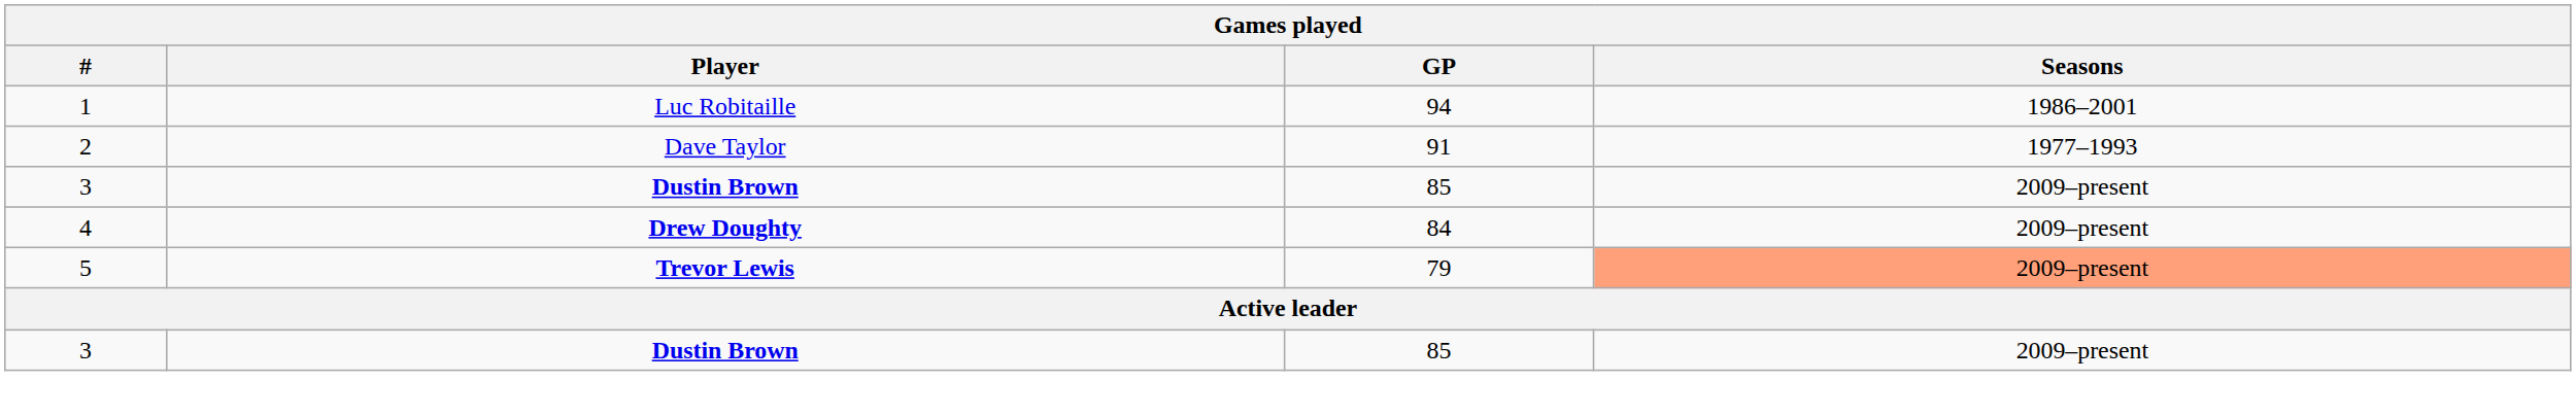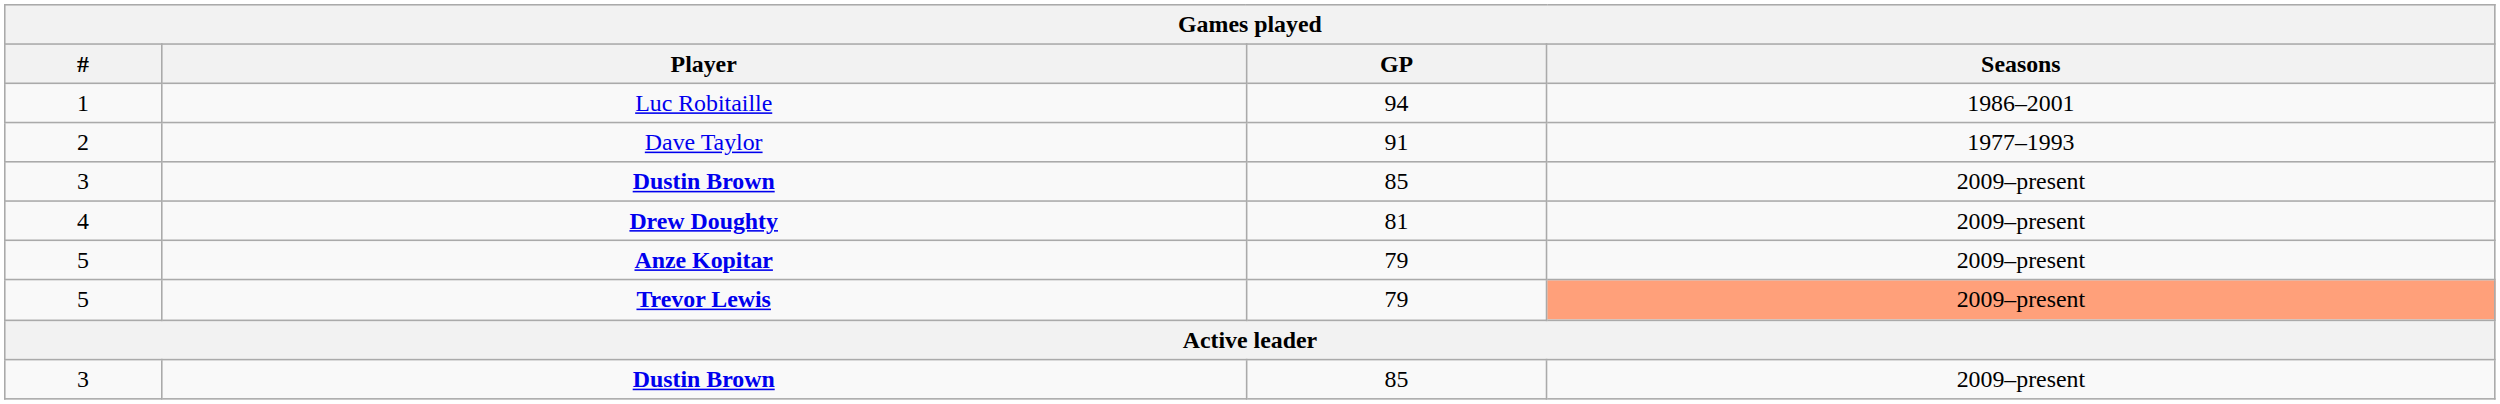Drew Doughty | GP: 84 -> 81
+ row: 5 | Anze Kopitar | 79 | 2009–present
